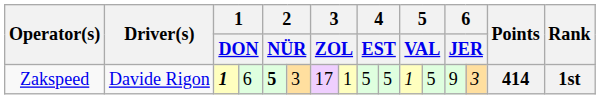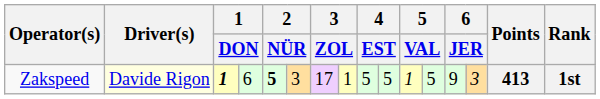Zakspeed | Driver(s): no background -> lightyellow background
Zakspeed | Points: 414 -> 413
